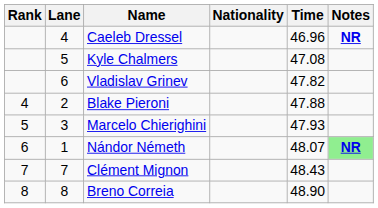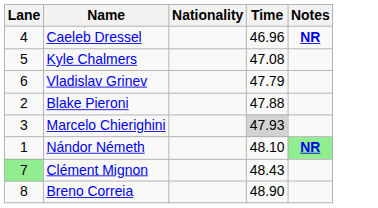- column: Rank | 4 | 5 | 6 | 7 | 8
Vladislav Grinev | Time: 47.82 -> 47.79
Marcelo Chierighini | Time: no background -> lightgrey background
Nándor Németh | Time: 48.07 -> 48.10
Clément Mignon | Lane: no background -> lightgreen background
